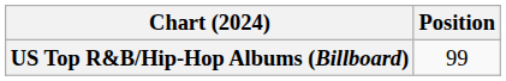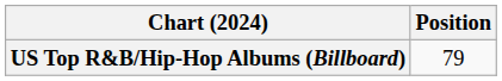US Top R&B/Hip-Hop Albums (Billboard) | Position: 99 -> 79
